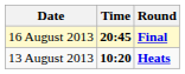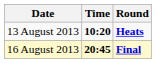rows swapped: 13 August 2013 <-> 16 August 2013
